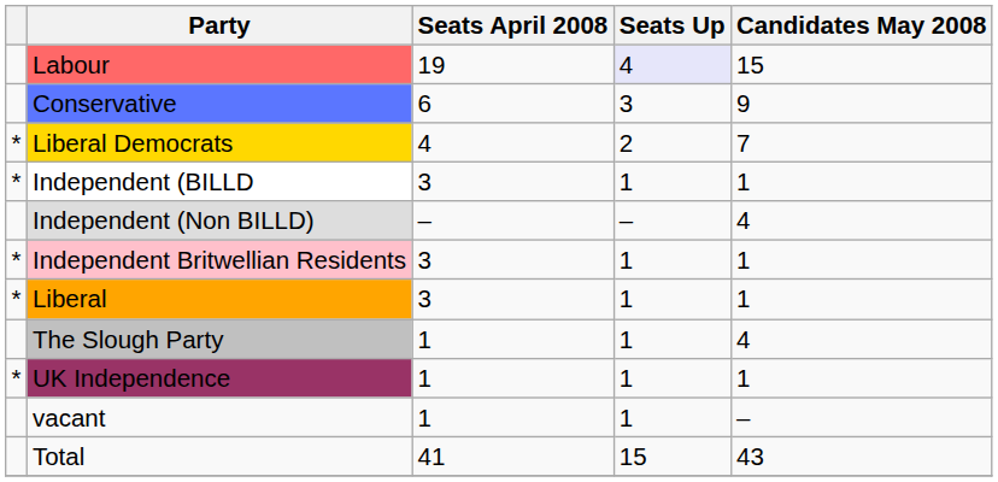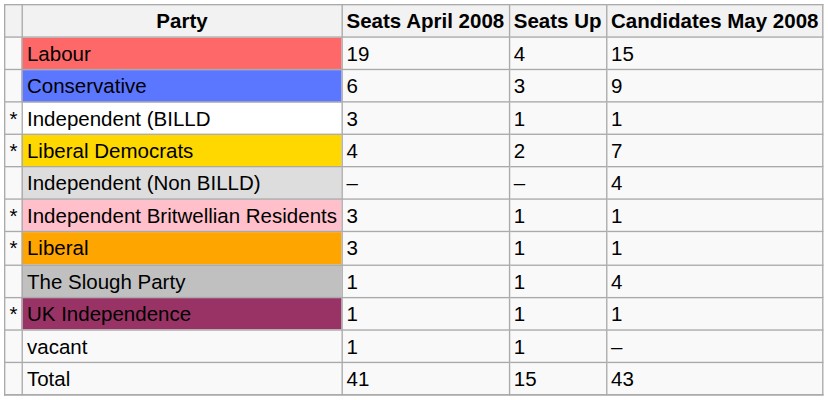Labour | Seats Up: lavender background -> no background
rows swapped: Liberal Democrats <-> Independent (BILLD
